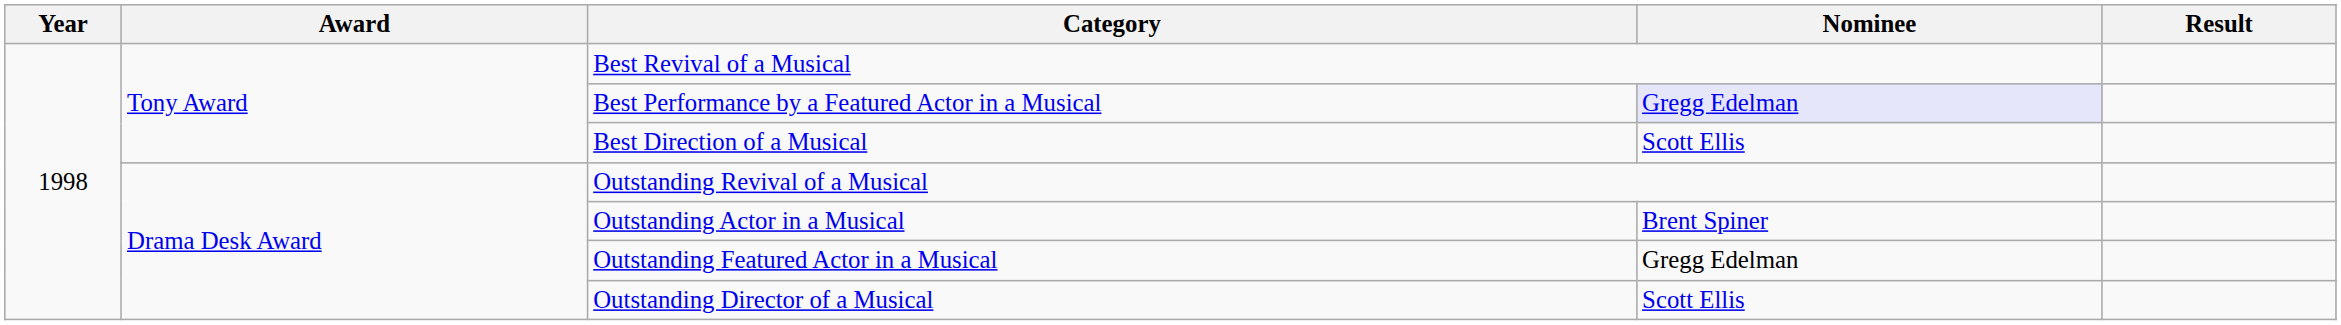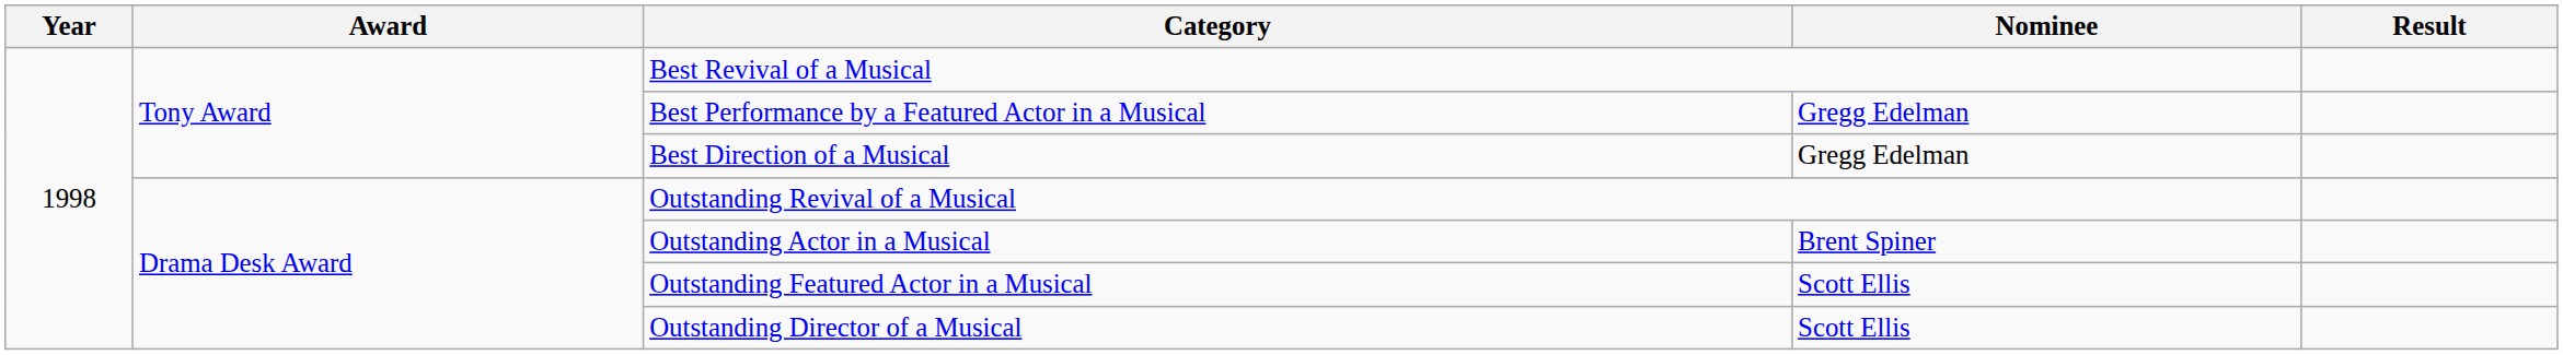Best Performance by a Featured Actor in a Musical | Nominee: lavender background -> no background
Best Direction of a Musical | Nominee: Scott Ellis -> Gregg Edelman
Outstanding Featured Actor in a Musical | Nominee: Gregg Edelman -> Scott Ellis
